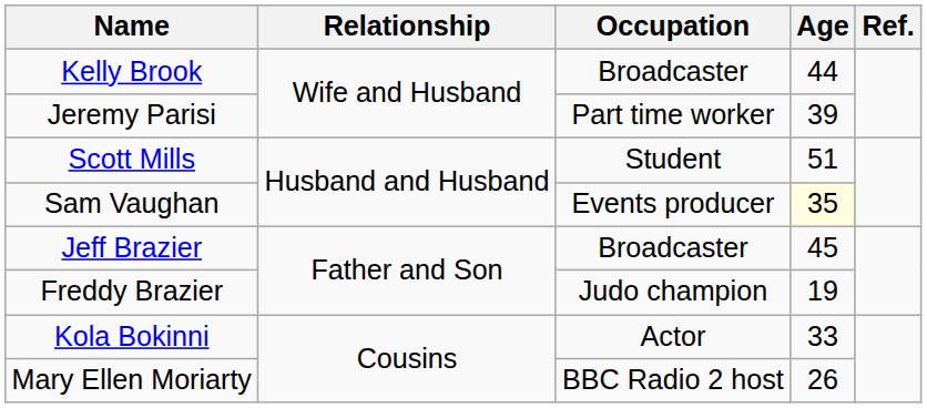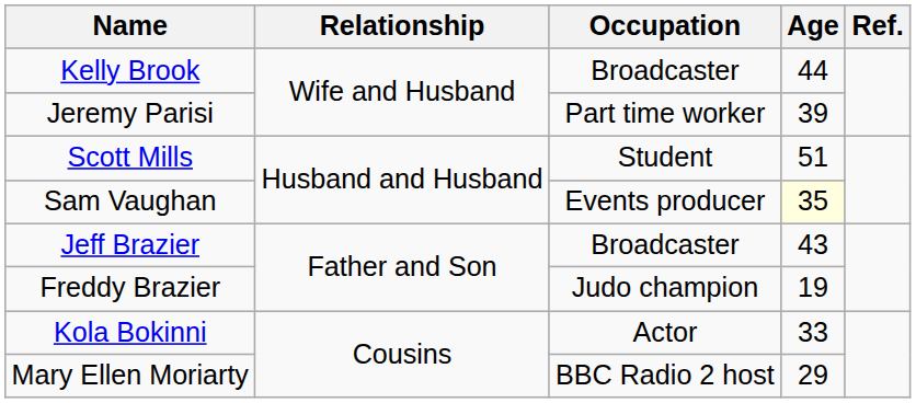Jeff Brazier | Age: 45 -> 43
Mary Ellen Moriarty | Age: 26 -> 29
